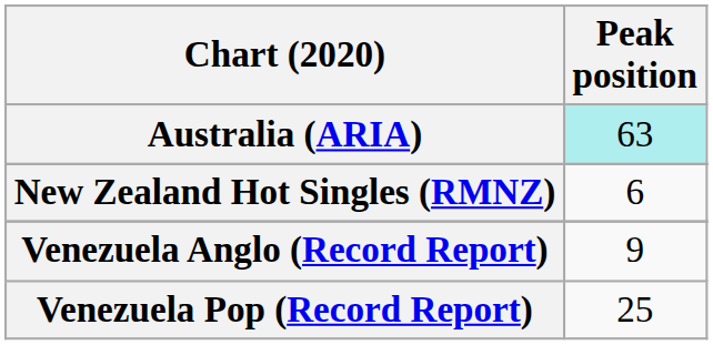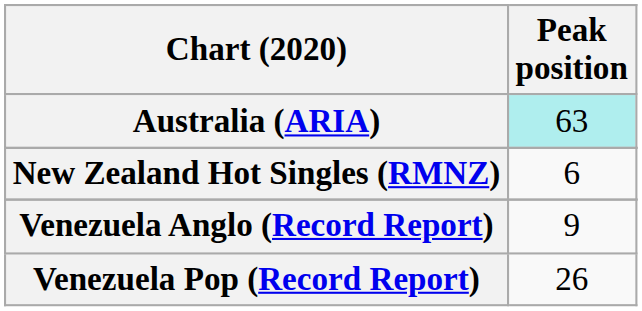Venezuela Pop (Record Report) | Peak position: 25 -> 26
